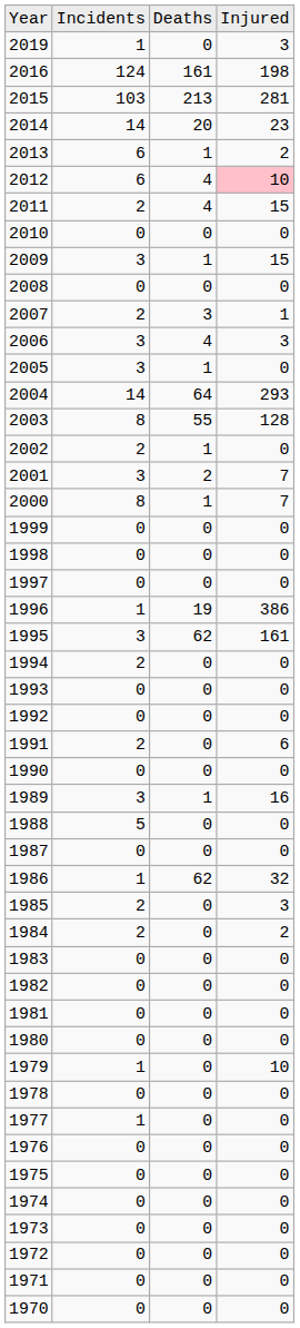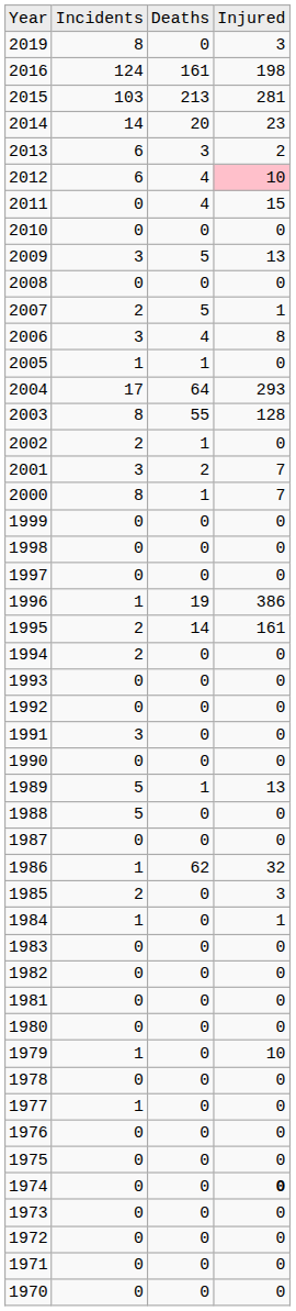2019 | column 2: 1 -> 8
2013 | column 3: 1 -> 3
2011 | column 2: 2 -> 0
2009 | column 3: 1 -> 5
2009 | column 4: 15 -> 13
2007 | column 3: 3 -> 5
2006 | column 4: 3 -> 8
2005 | column 2: 3 -> 1
2004 | column 2: 14 -> 17
1995 | column 2: 3 -> 2
1995 | column 3: 62 -> 14
1991 | column 2: 2 -> 3
1991 | column 4: 6 -> 0
1989 | column 2: 3 -> 5
1989 | column 4: 16 -> 13
1984 | column 2: 2 -> 1
1984 | column 4: 2 -> 1
1974 | column 4: normal -> bold
